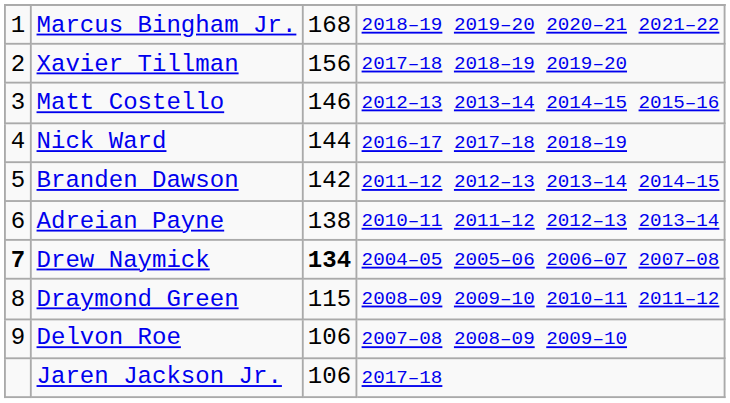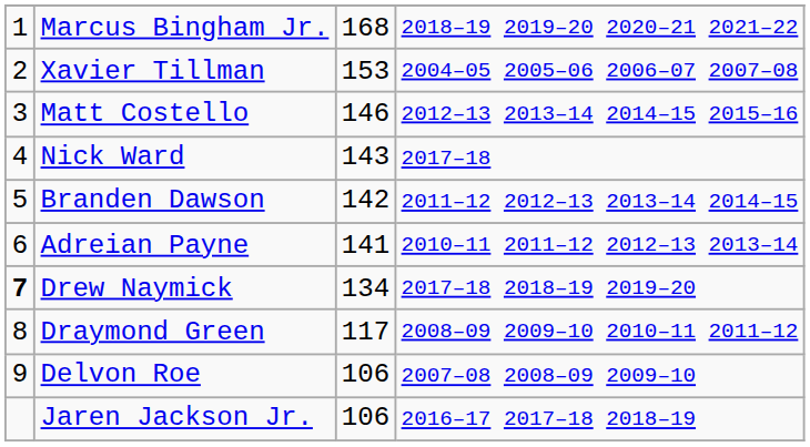Xavier Tillman | column 3: 156 -> 153
Xavier Tillman | column 4: 2017–18 2018–19 2019–20 -> 2004–05 2005–06 2006–07 2007–08
Nick Ward | column 3: 144 -> 143
Nick Ward | column 4: 2016–17 2017–18 2018–19 -> 2017–18
Adreian Payne | column 3: 138 -> 141
Drew Naymick | column 3: bold -> normal
Drew Naymick | column 4: 2004–05 2005–06 2006–07 2007–08 -> 2017–18 2018–19 2019–20
Draymond Green | column 3: 115 -> 117
Jaren Jackson Jr. | column 4: 2017–18 -> 2016–17 2017–18 2018–19
